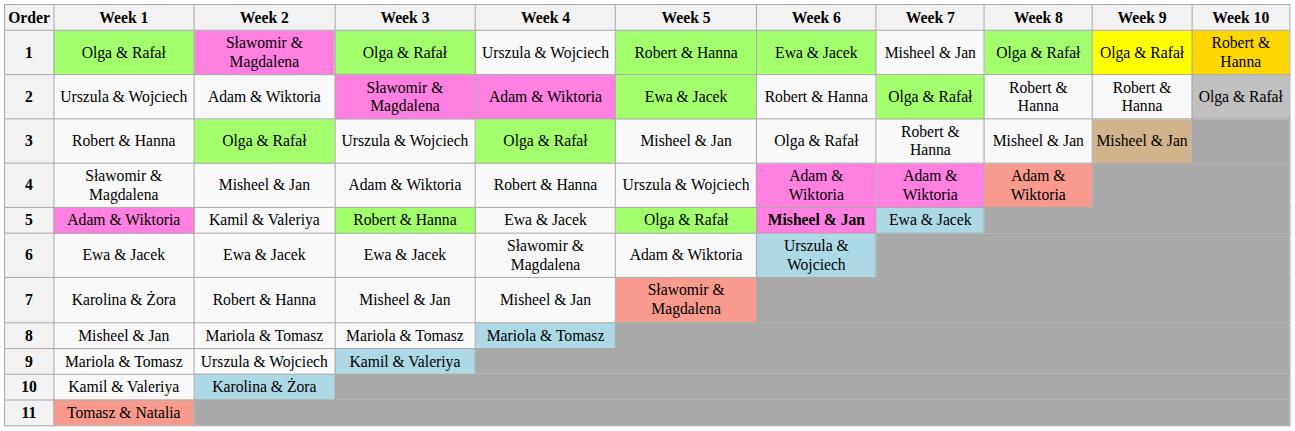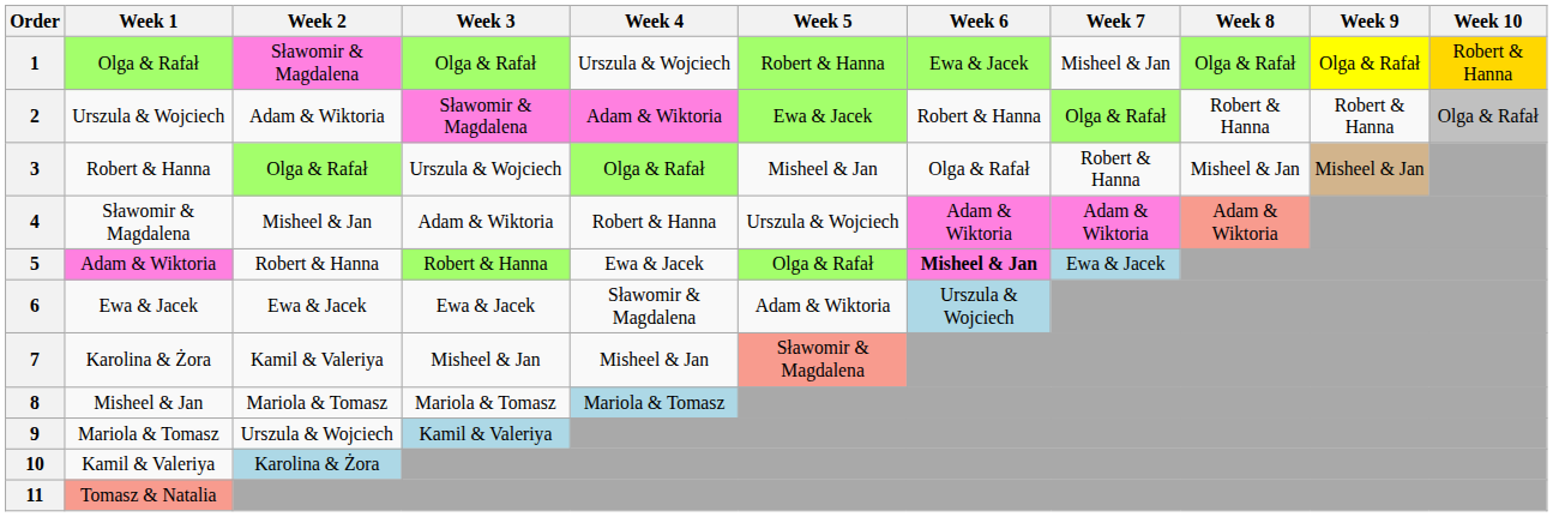5 | Week 2: Kamil & Valeriya -> Robert & Hanna
7 | Week 2: Robert & Hanna -> Kamil & Valeriya
